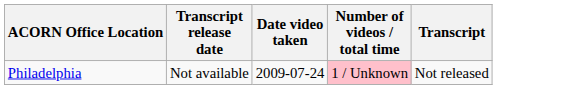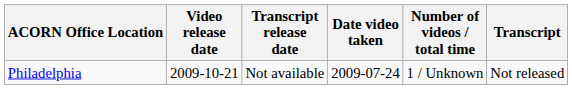+ column: Video release date | 2009-10-21
Philadelphia | Number of videos / total time: pink background -> no background
